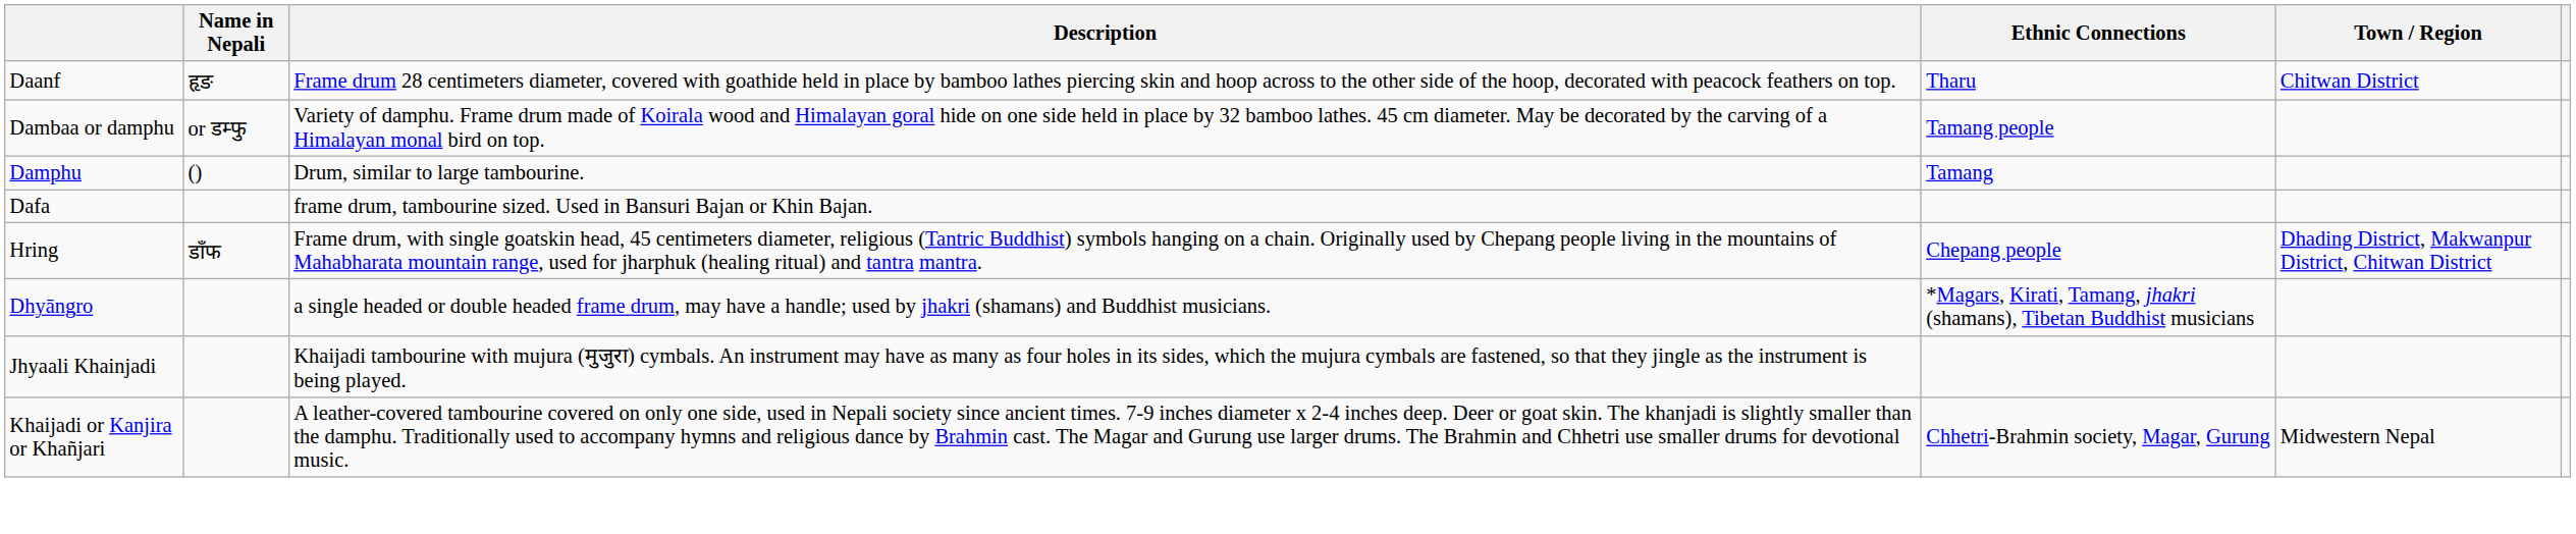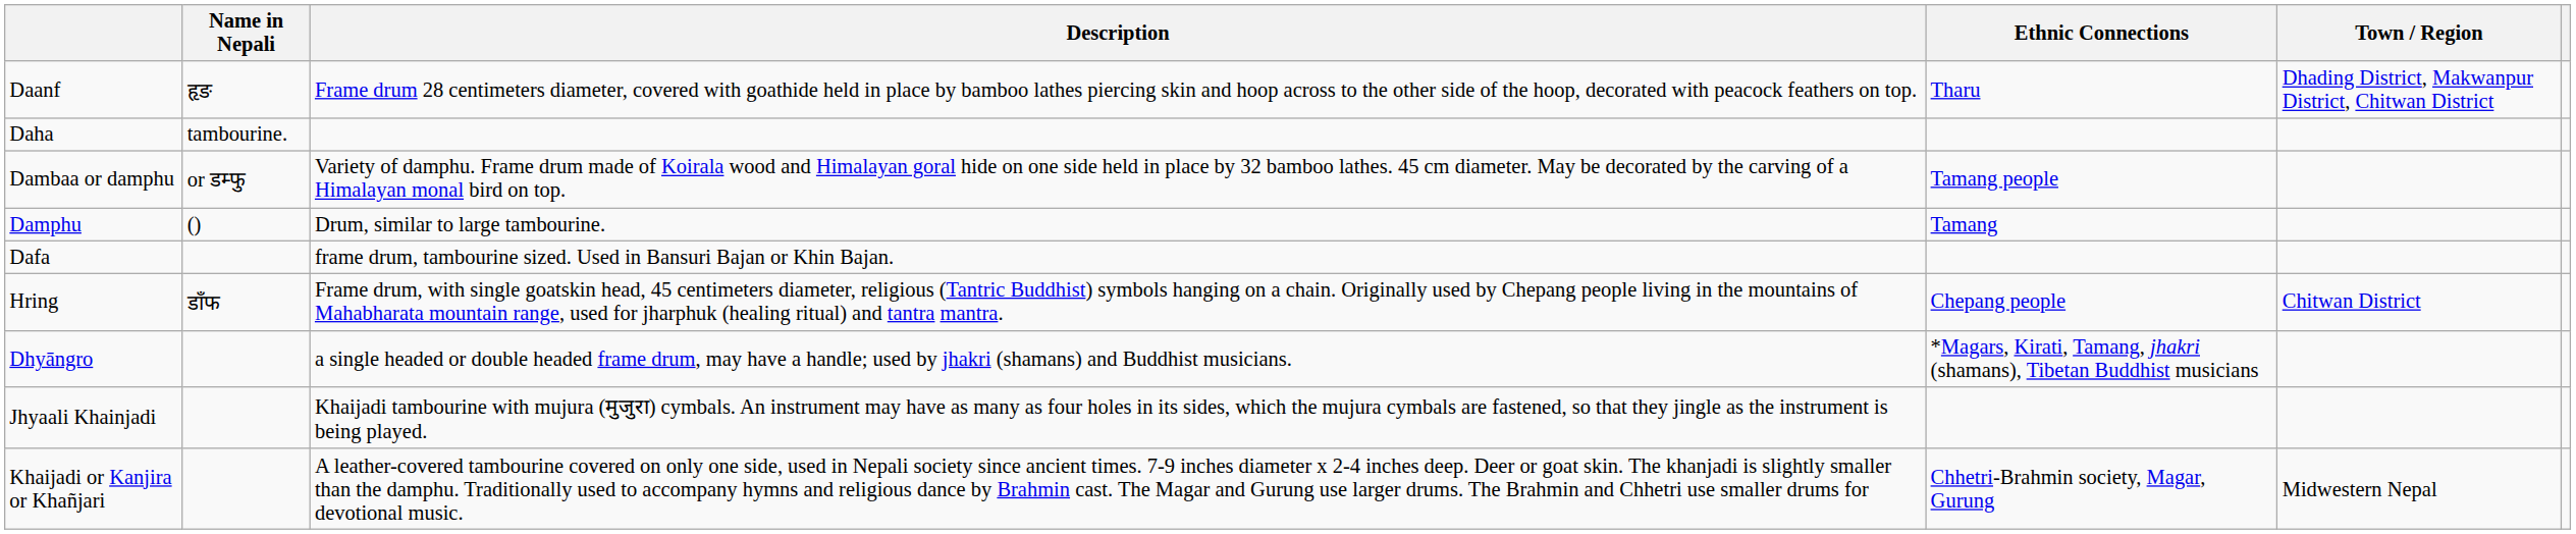Daanf | Town / Region: Chitwan District -> Dhading District, Makwanpur District, Chitwan District
+ row: Daha | tambourine.
Hring | Town / Region: Dhading District, Makwanpur District, Chitwan District -> Chitwan District
